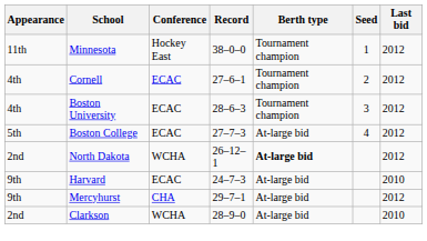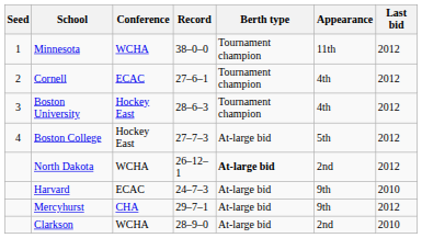columns swapped: Seed <-> Appearance
Minnesota | Conference: Hockey East -> WCHA
Boston University | Conference: ECAC -> Hockey East
Boston College | Conference: ECAC -> Hockey East
